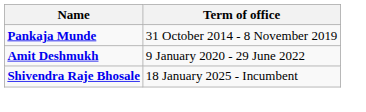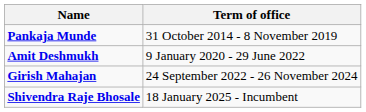+ row: Girish Mahajan | 24 September 2022 - 26 November 2024
